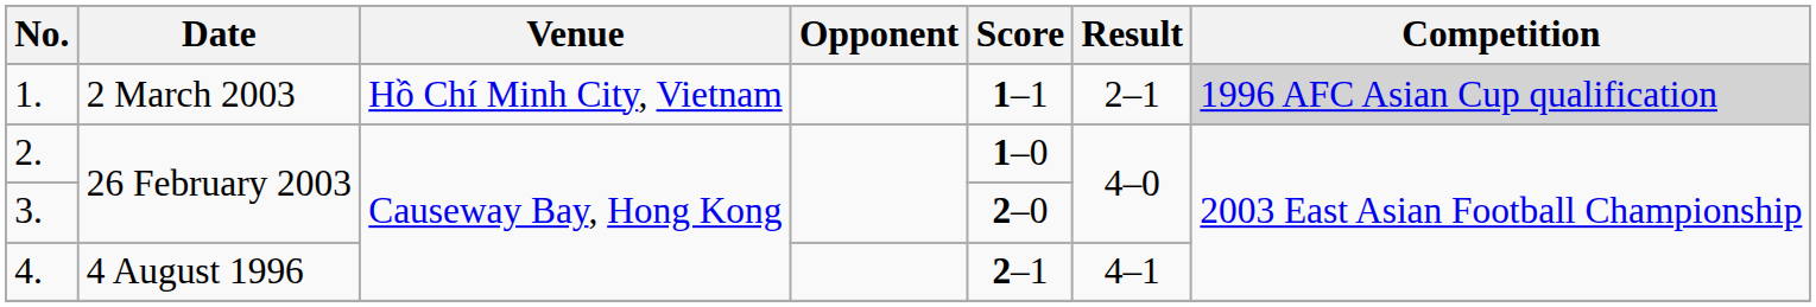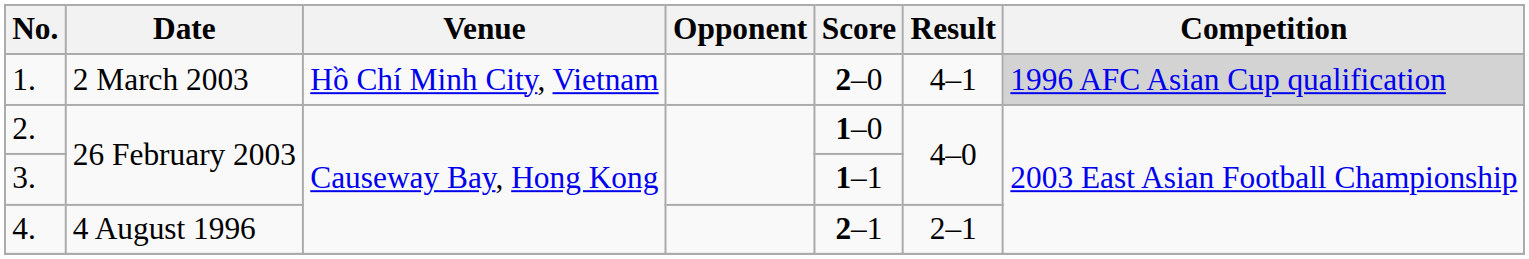1. | Score: 1–1 -> 2–0
1. | Result: 2–1 -> 4–1
3. | Score: 2–0 -> 1–1
4. | Result: 4–1 -> 2–1
